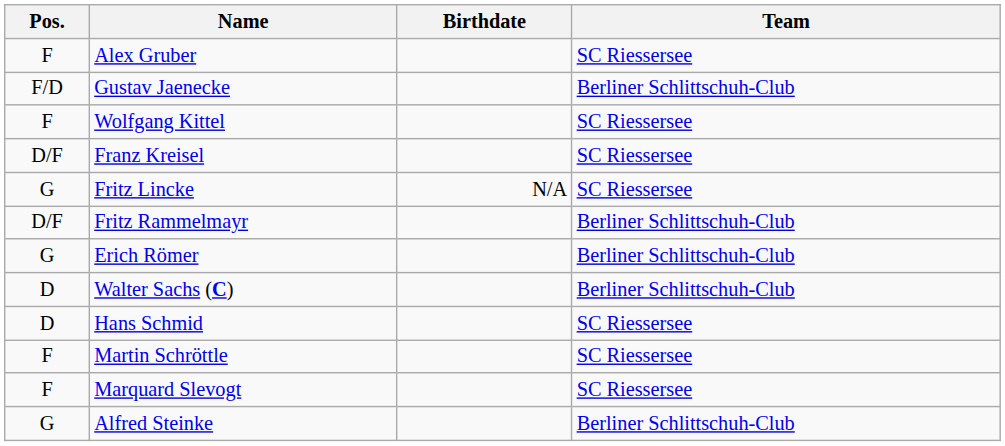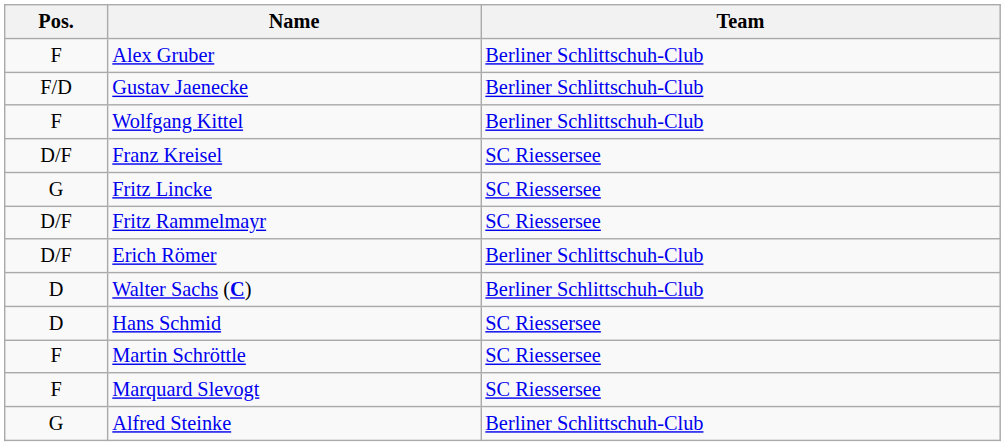- column: Birthdate | N/A
Alex Gruber | Team: SC Riessersee -> Berliner Schlittschuh-Club
Wolfgang Kittel | Team: SC Riessersee -> Berliner Schlittschuh-Club
Fritz Rammelmayr | Team: Berliner Schlittschuh-Club -> SC Riessersee
Erich Römer | Pos.: G -> D/F
